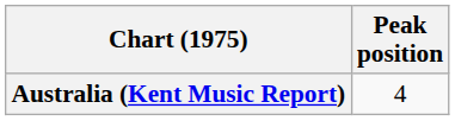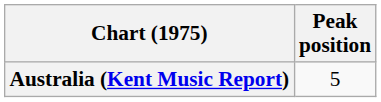Australia (Kent Music Report) | Peak position: 4 -> 5
